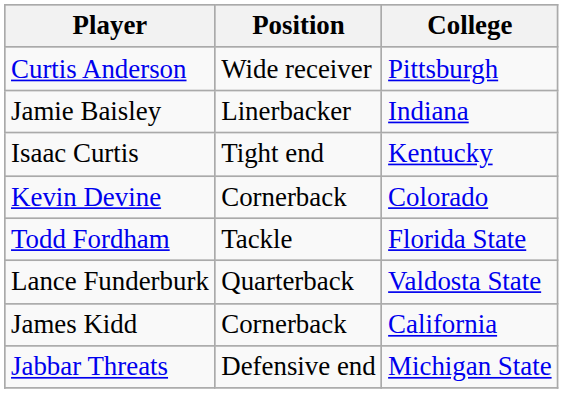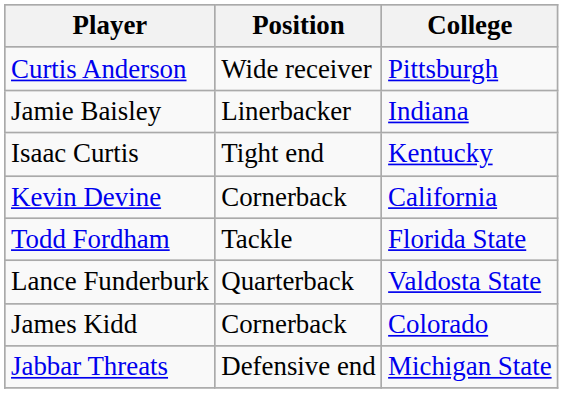Kevin Devine | College: Colorado -> California
James Kidd | College: California -> Colorado
